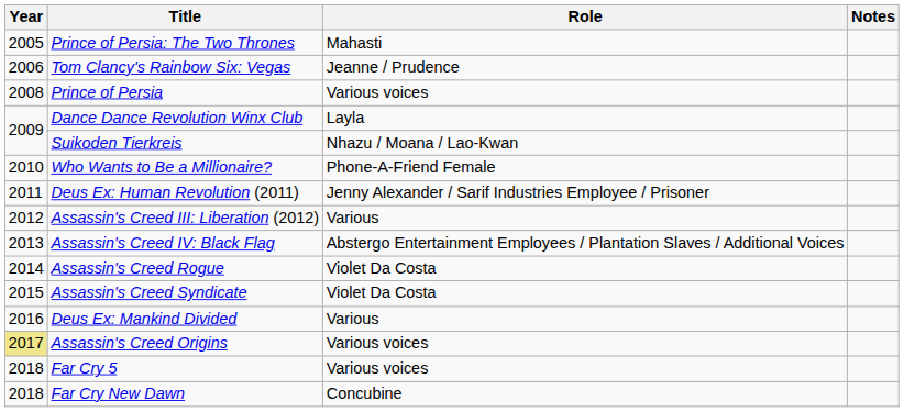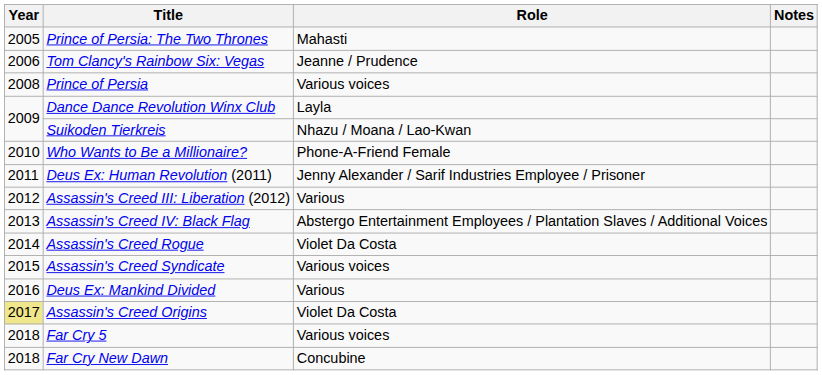Assassin's Creed Syndicate | Role: Violet Da Costa -> Various voices
Assassin's Creed Origins | Role: Various voices -> Violet Da Costa
